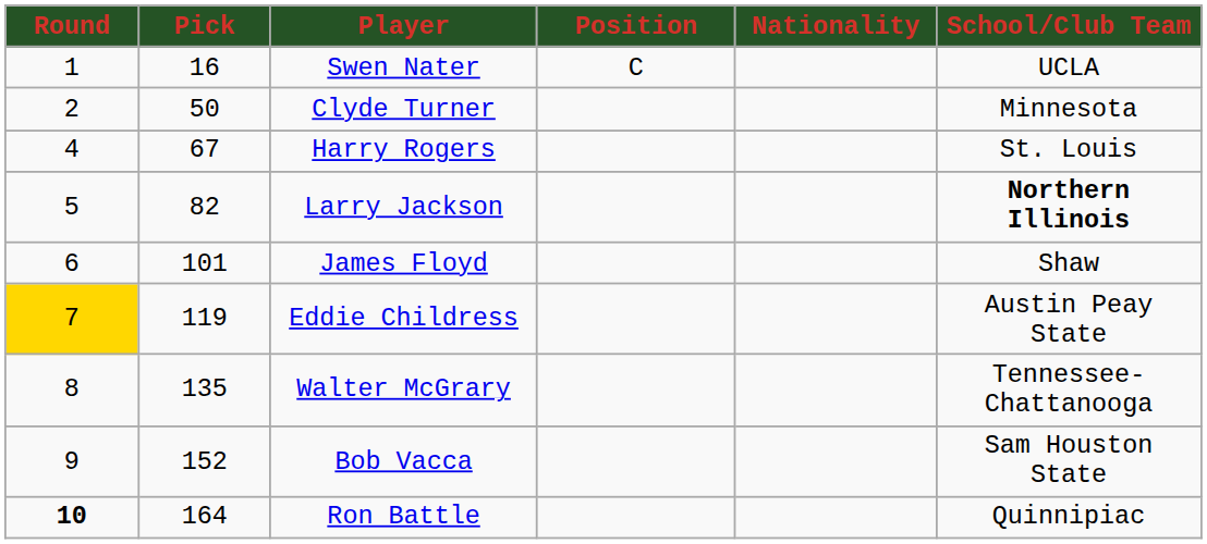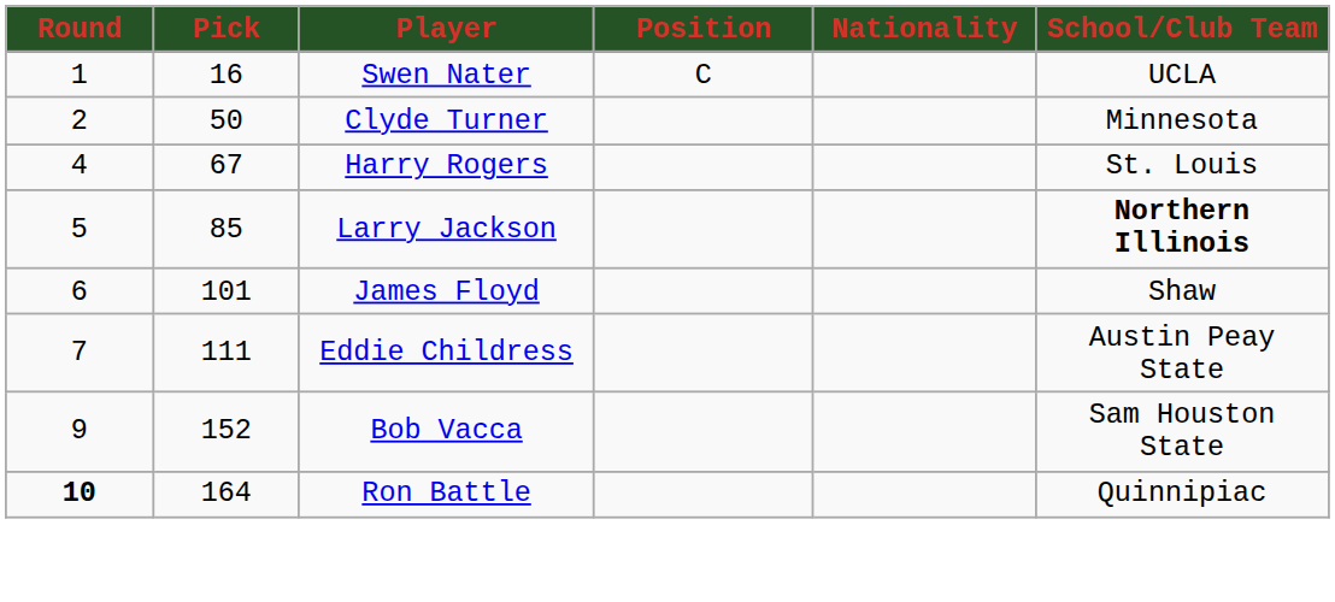Larry Jackson | Pick: 82 -> 85
Eddie Childress | Round: gold background -> no background
Eddie Childress | Pick: 119 -> 111
- row: 8 | 135 | Walter McGrary | Tennessee-Chattanooga
